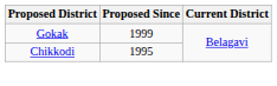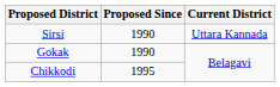+ row: Sirsi | 1990 | Uttara Kannada
Gokak | Proposed Since: 1999 -> 1990
